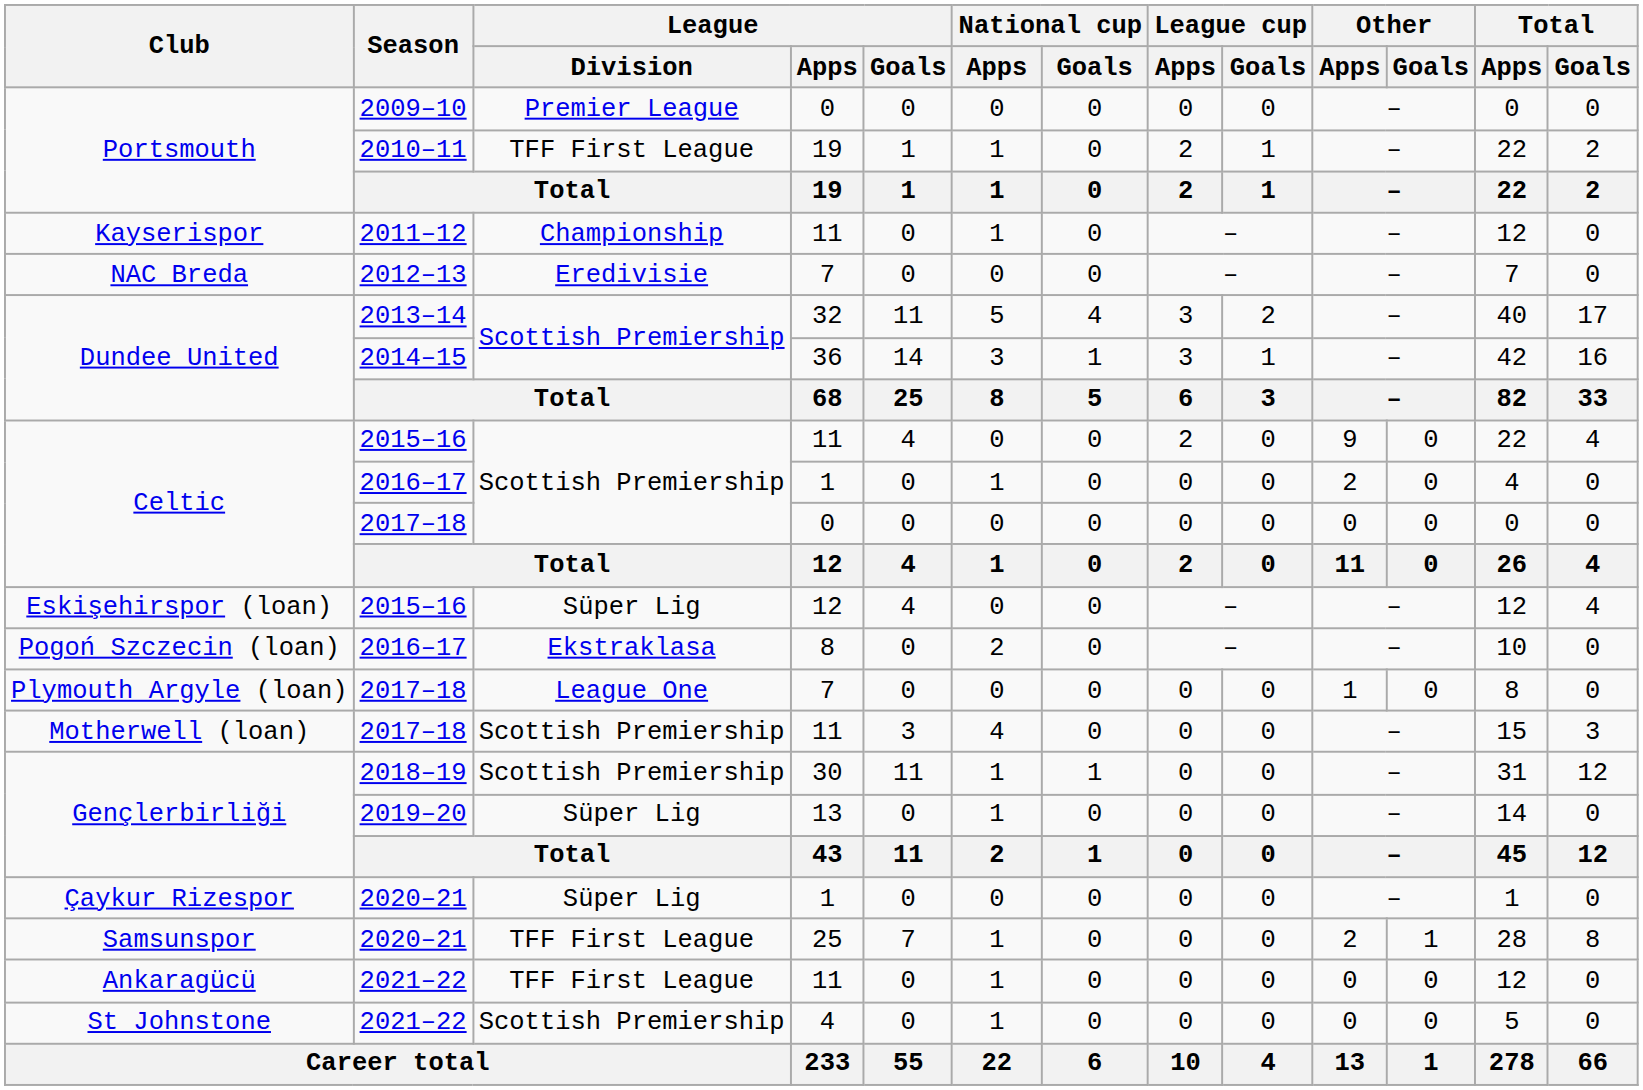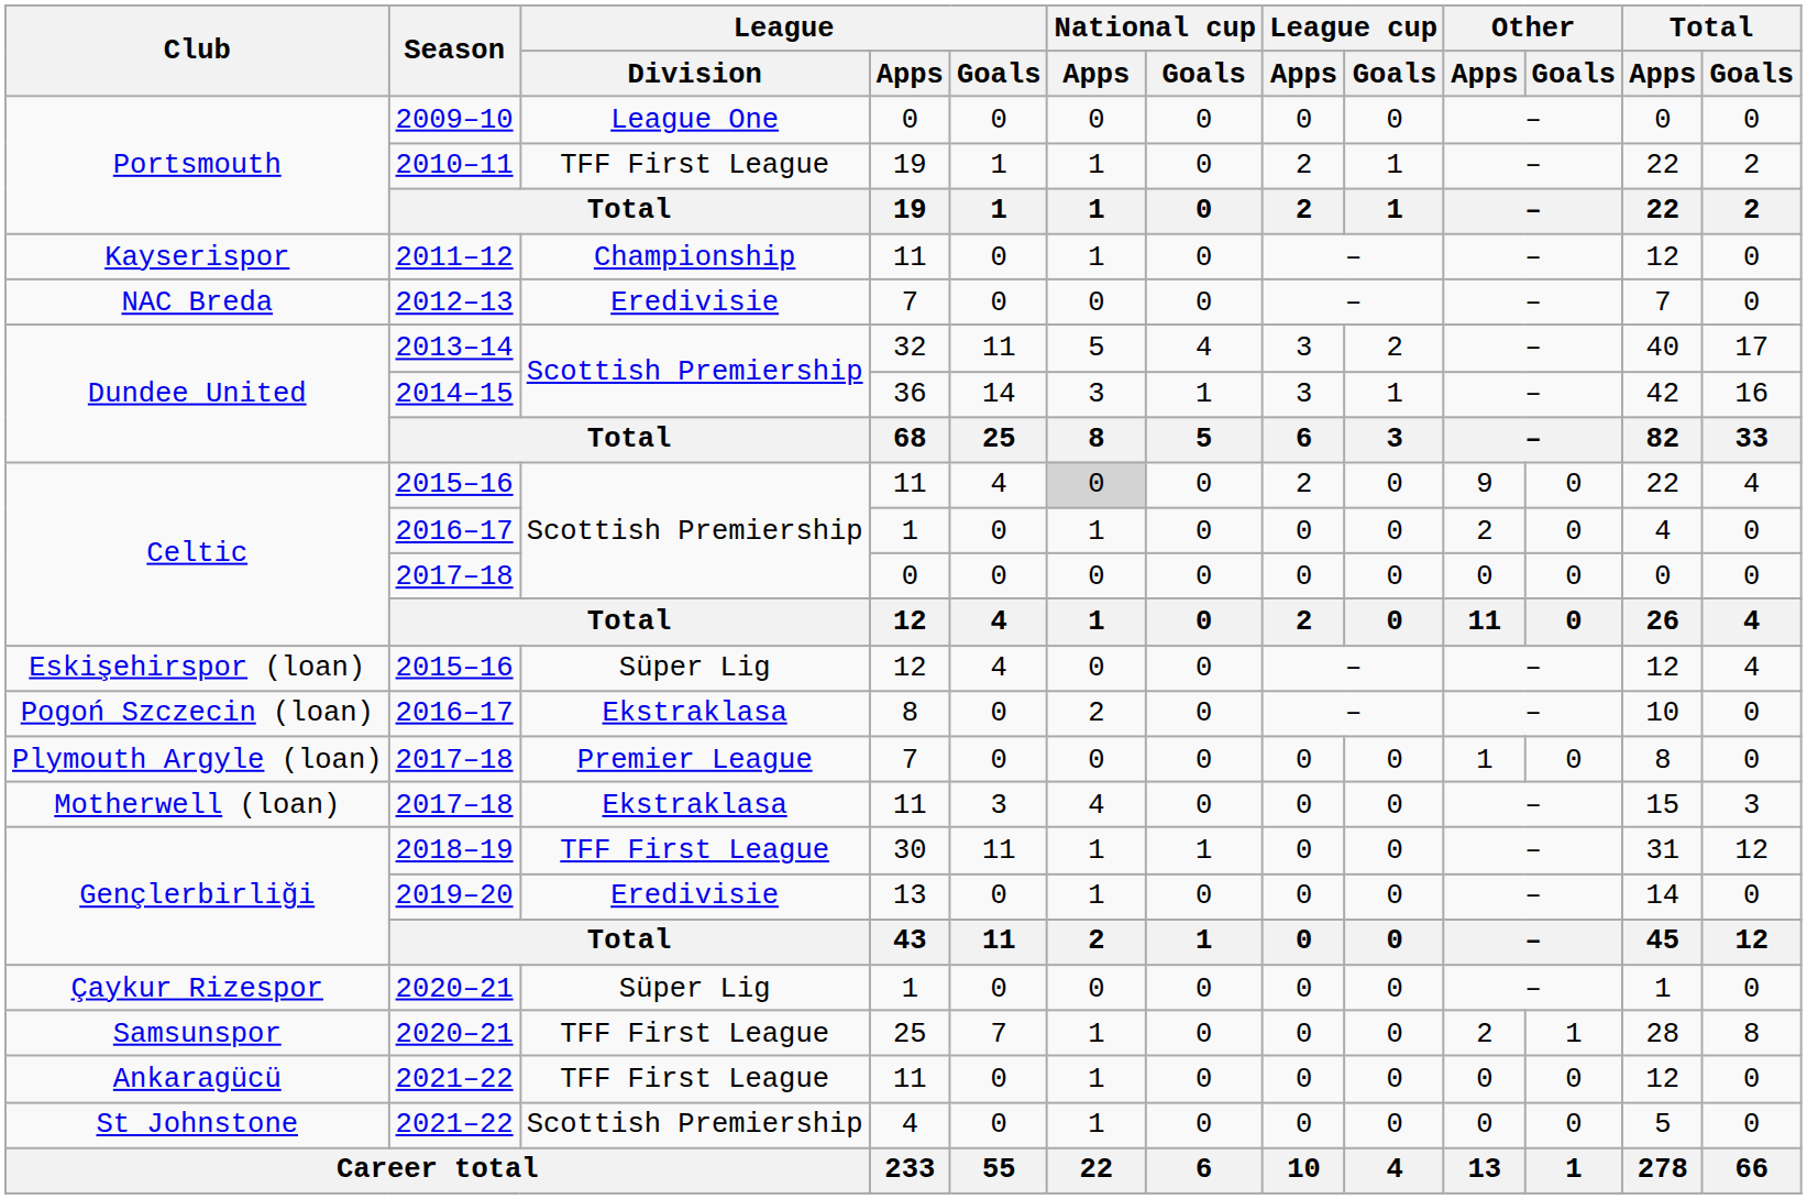Portsmouth / 2009–10 | League / Division: Premier League -> League One
Celtic / 2015–16 | National cup / Apps: no background -> lightgrey background
Plymouth Argyle (loan) | League / Division: League One -> Premier League
Motherwell (loan) | League / Division: Scottish Premiership -> Ekstraklasa
Gençlerbirliği / 2018–19 | League / Division: Scottish Premiership -> TFF First League
Gençlerbirliği / 2019–20 | League / Division: Süper Lig -> Eredivisie
